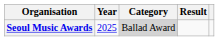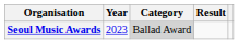Seoul Music Awards | Year: 2025 -> 2023
